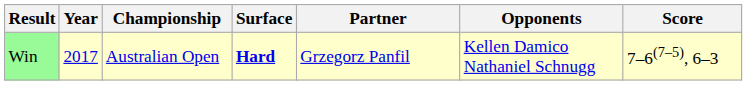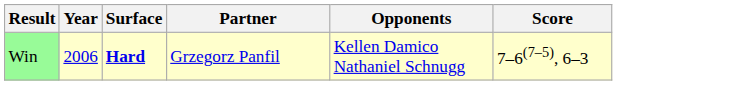- column: Championship | Australian Open
Win | Year: 2017 -> 2006
